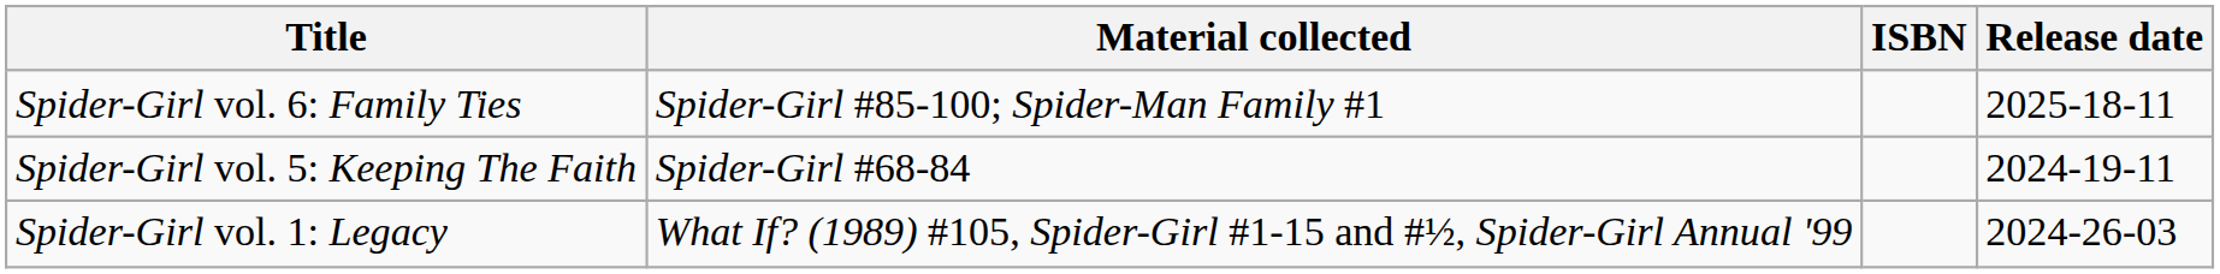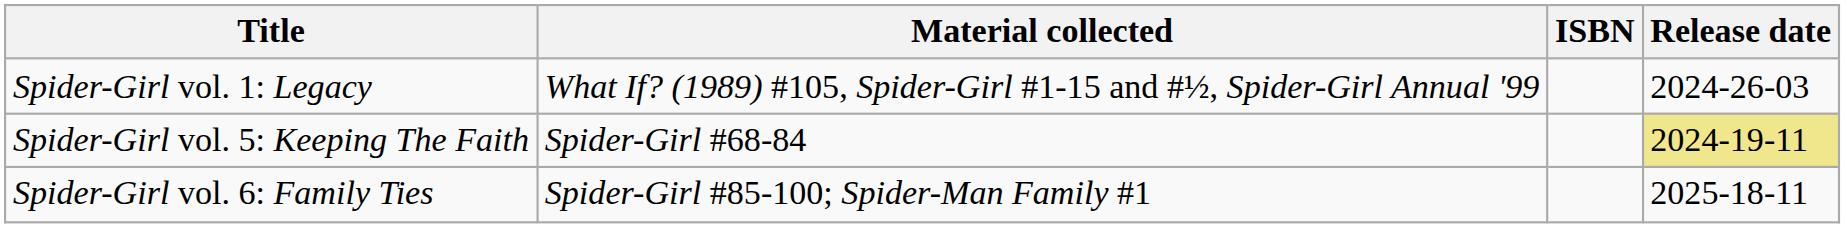rows swapped: Spider-Girl vol. 1: Legacy <-> Spider-Girl vol. 6: Family Ties
Spider-Girl vol. 5: Keeping The Faith | Release date: no background -> khaki background
